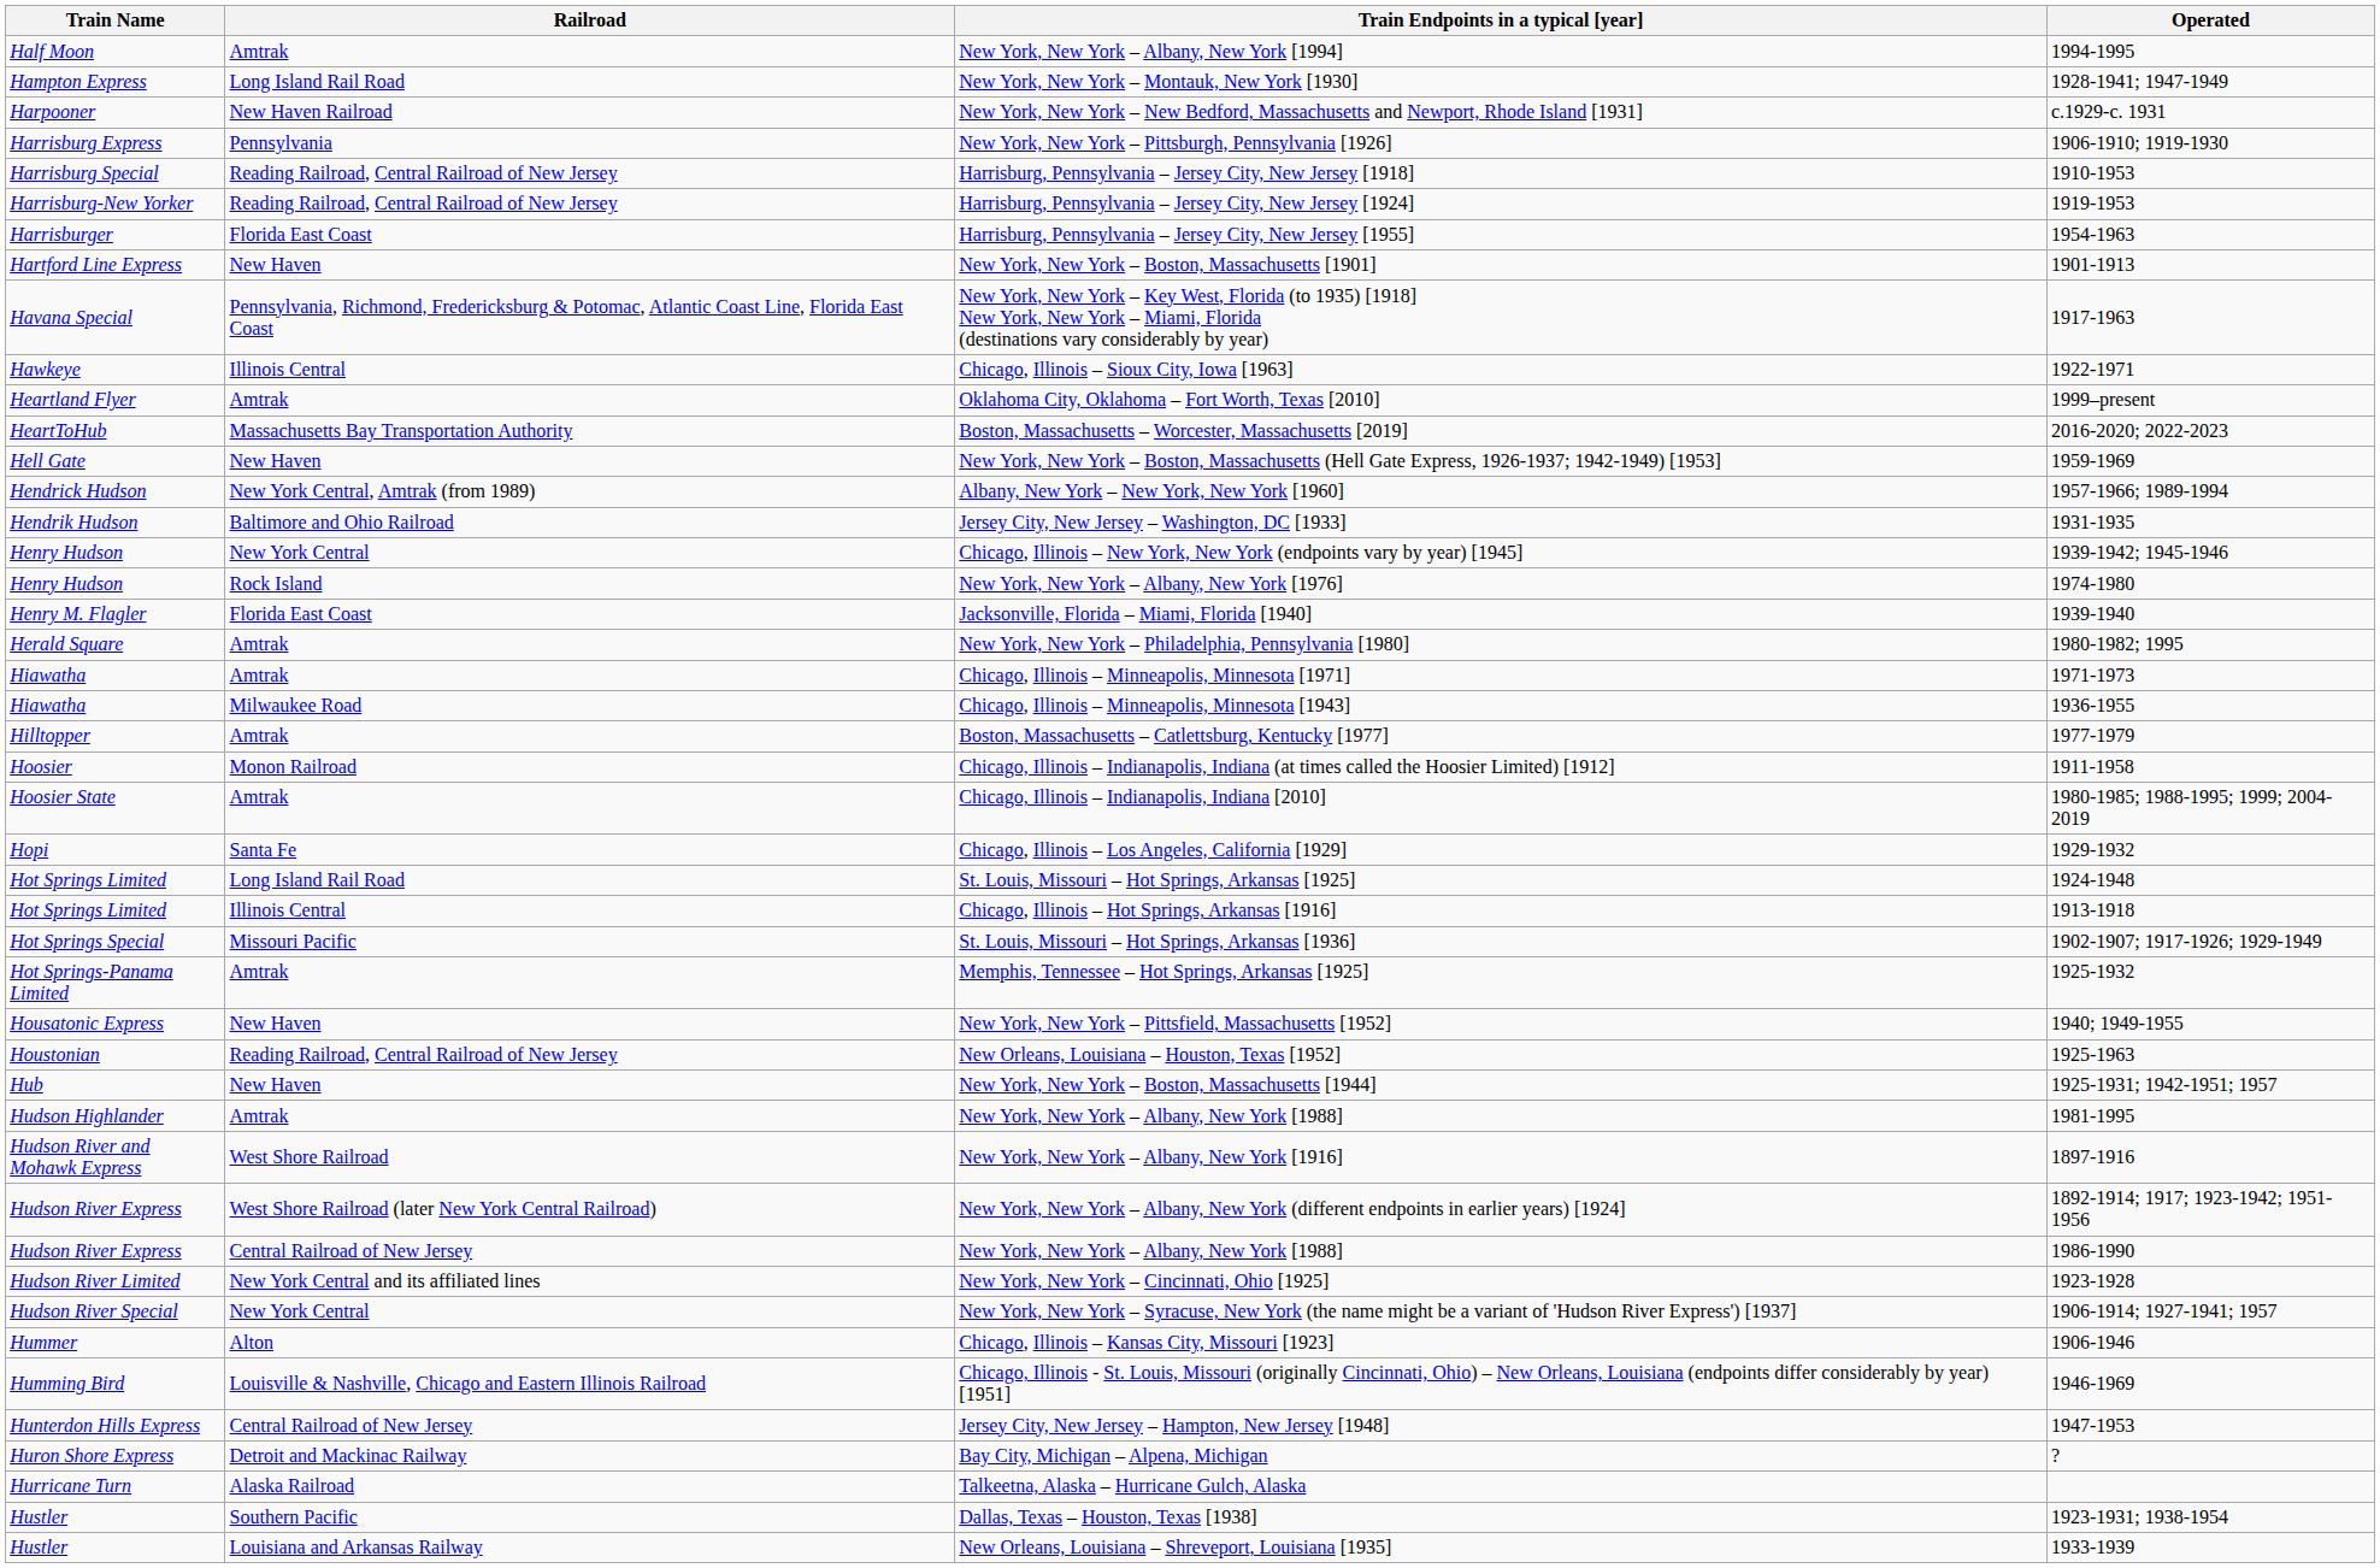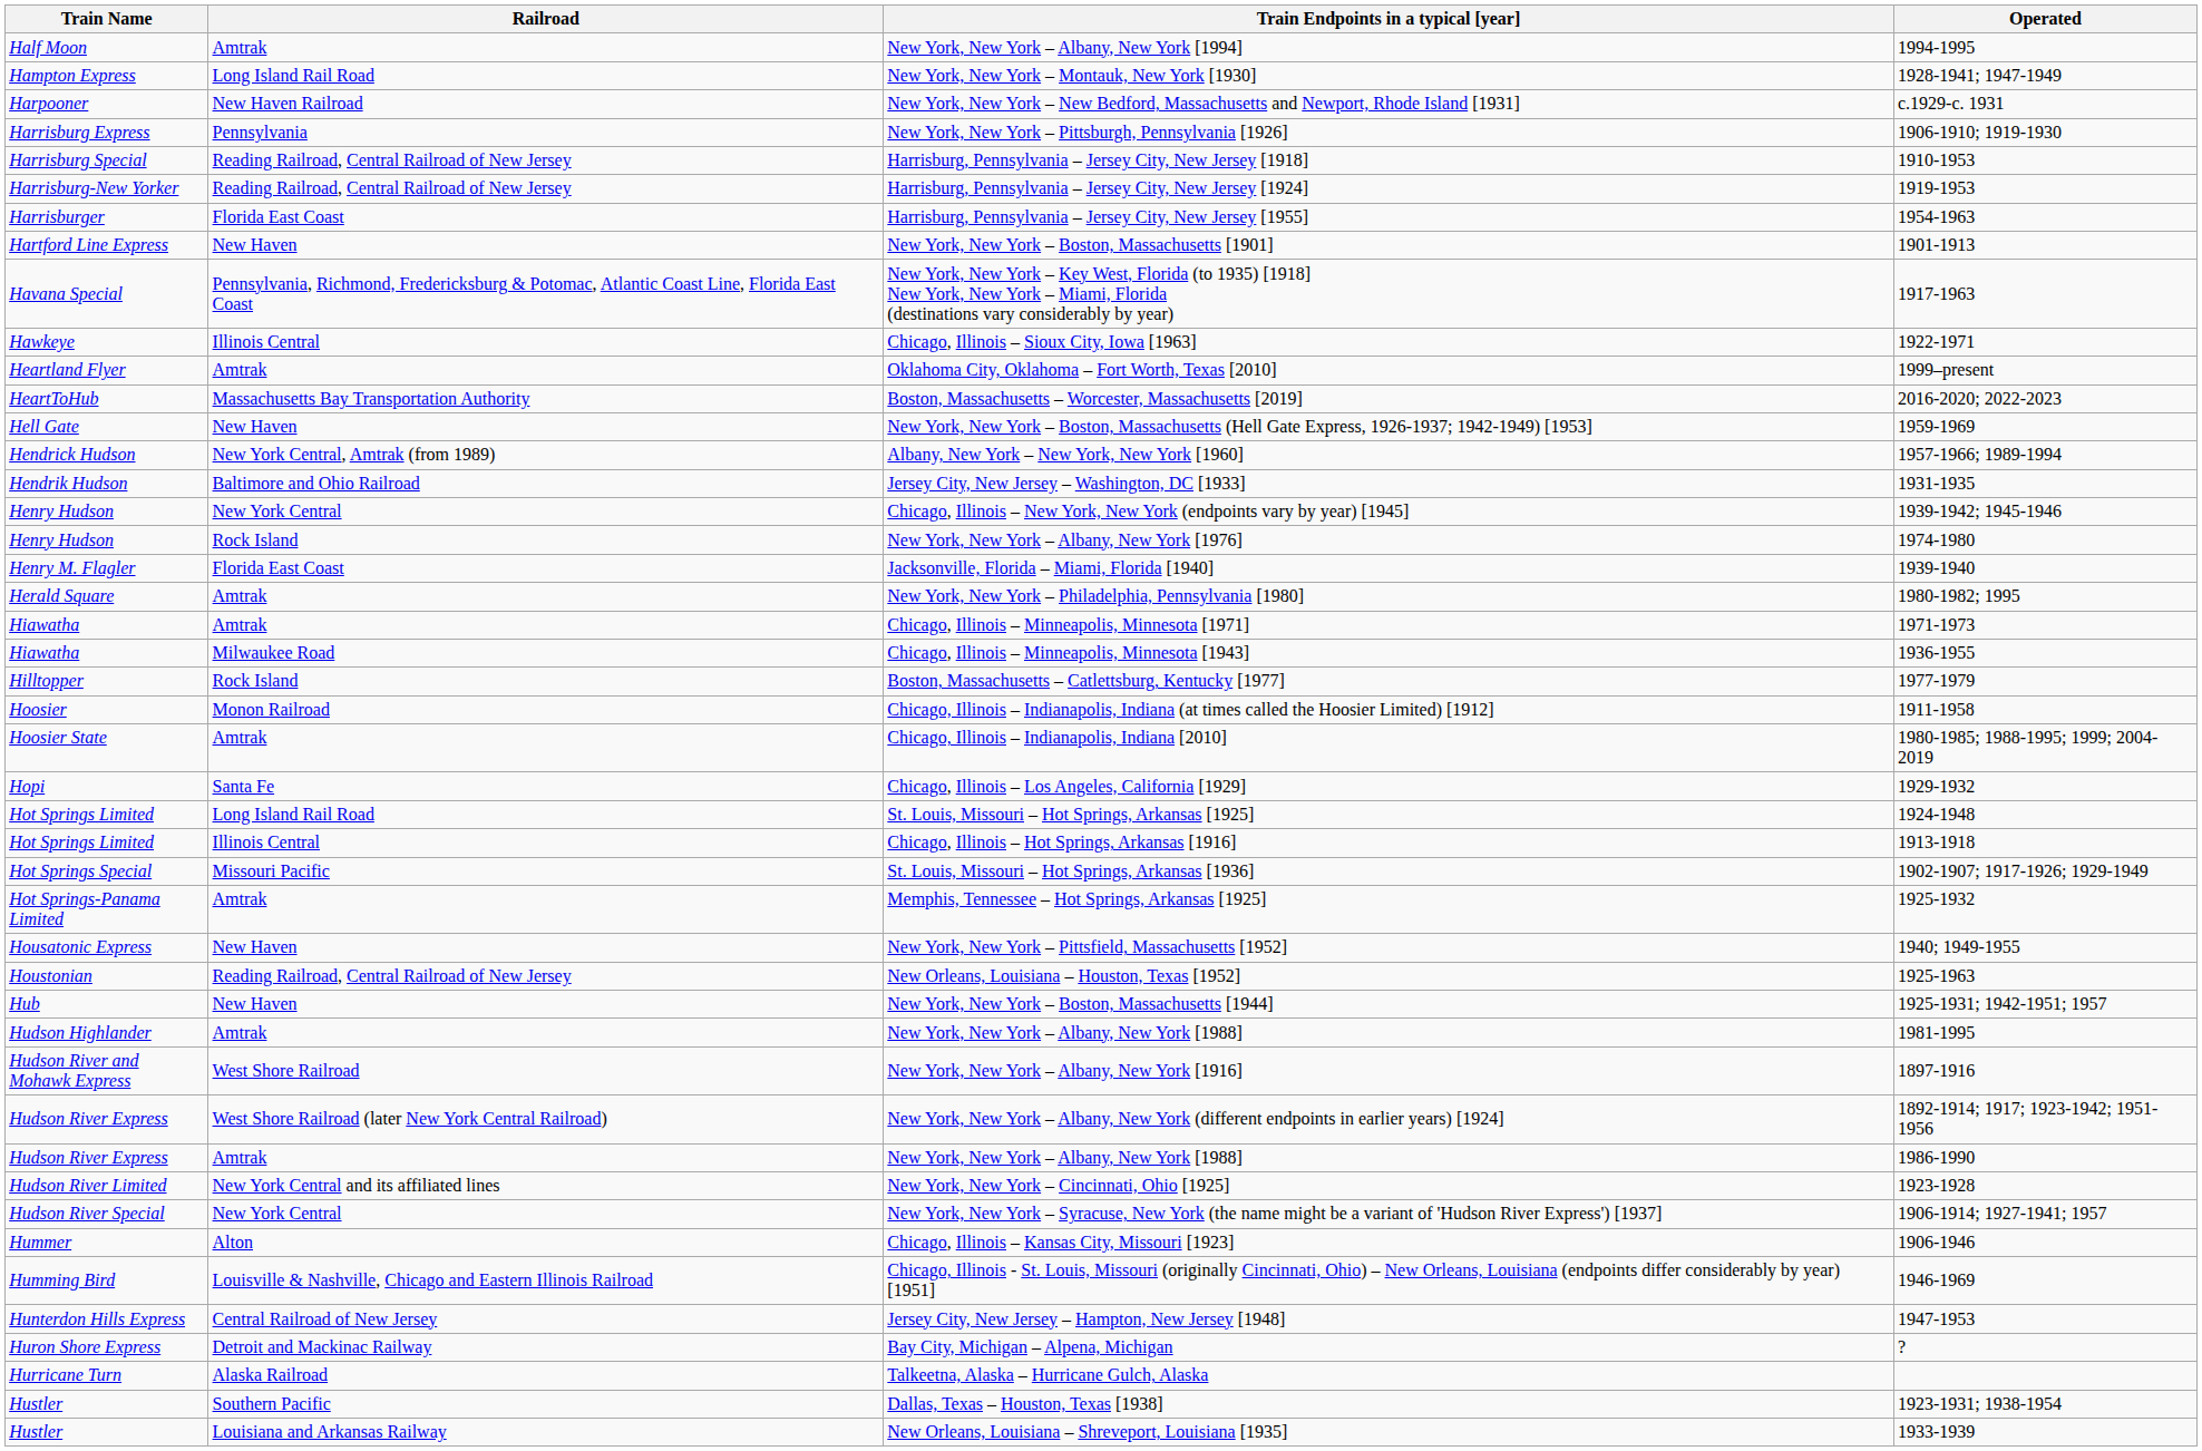Boston, Massachusetts – Catlettsburg, Kentucky [1977] | Railroad: Amtrak -> Rock Island
New York, New York – Albany, New York [1988] / 1986-1990 | Railroad: Central Railroad of New Jersey -> Amtrak
